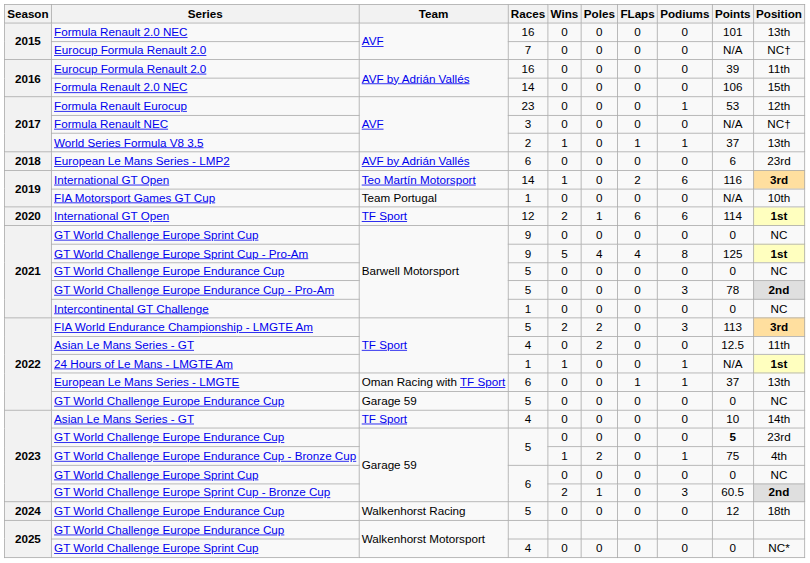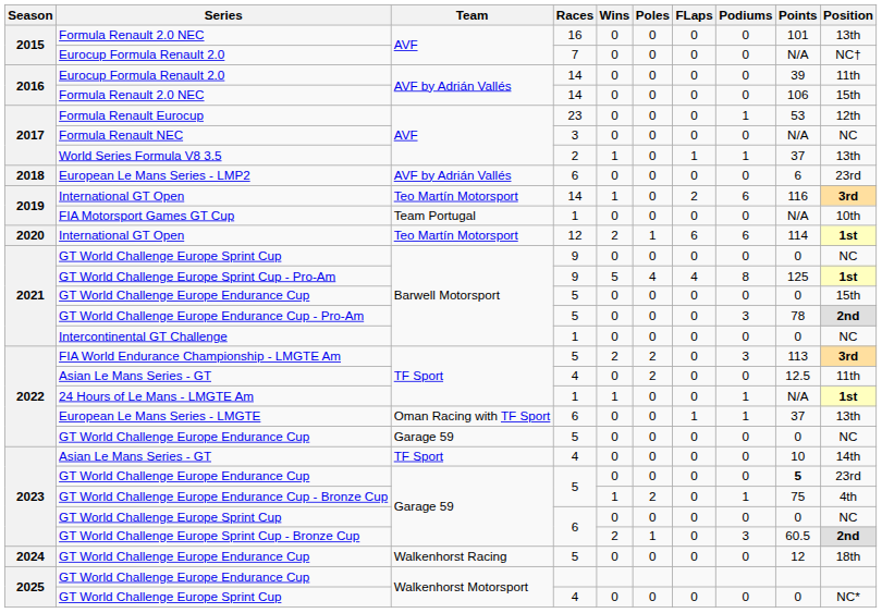2016 / Eurocup Formula Renault 2.0 | Races: 16 -> 14
Formula Renault NEC | Position: NC† -> NC
2020 / International GT Open | Team: TF Sport -> Teo Martín Motorsport
2021 / GT World Challenge Europe Endurance Cup | Position: NC -> 15th
